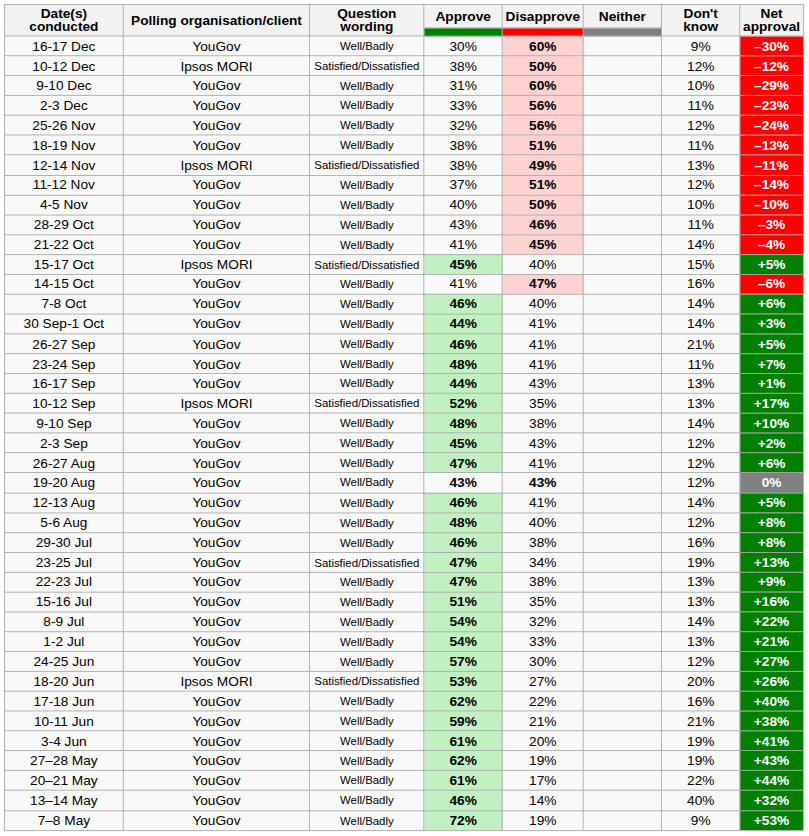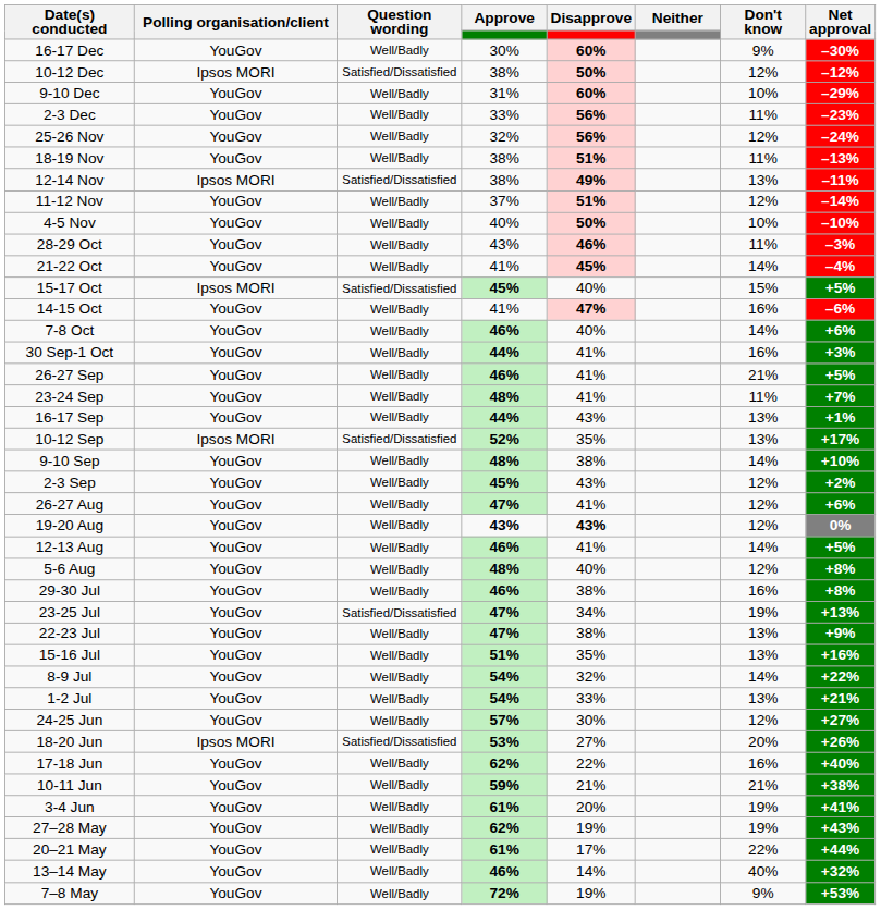30 Sep-1 Oct | Don't know: 14% -> 16%
